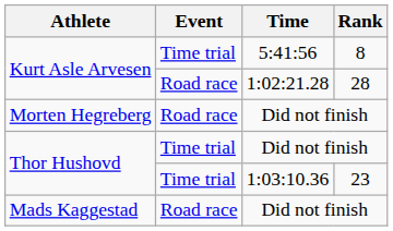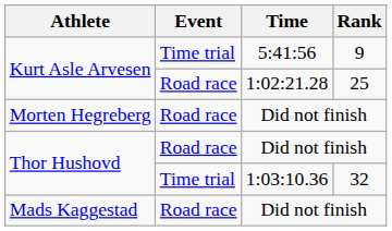Kurt Asle Arvesen / 5:41:56 | Rank: 8 -> 9
Kurt Asle Arvesen / 1:02:21.28 | Rank: 28 -> 25
Thor Hushovd / Did not finish | Event: Time trial -> Road race
Thor Hushovd / 1:03:10.36 | Rank: 23 -> 32
